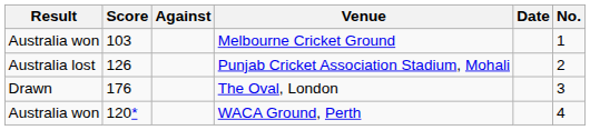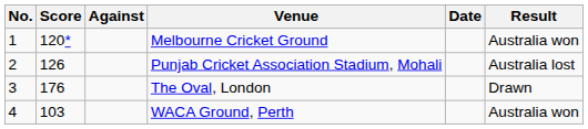columns swapped: No. <-> Result
Melbourne Cricket Ground | Score: 103 -> 120*
WACA Ground, Perth | Score: 120* -> 103
